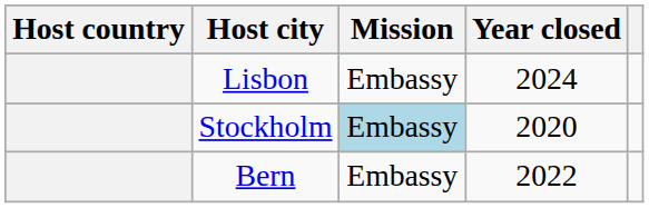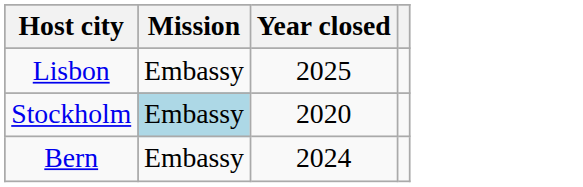- column: Host country
Lisbon | Year closed: 2024 -> 2025
Bern | Year closed: 2022 -> 2024
